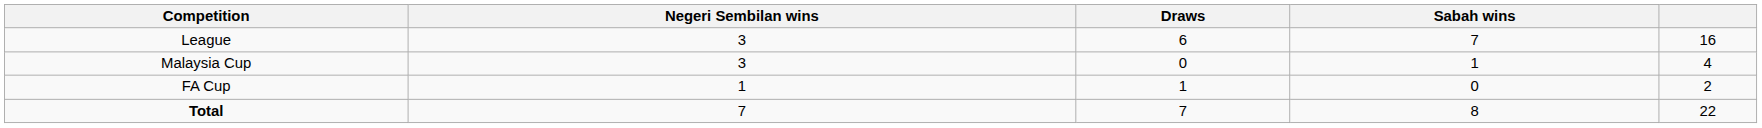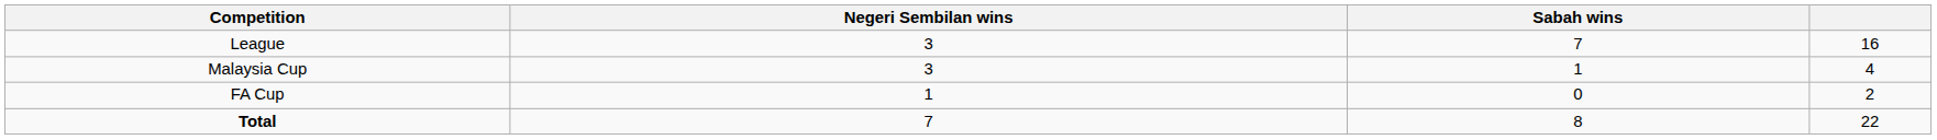- column: Draws | 6 | 0 | 1 | 7
